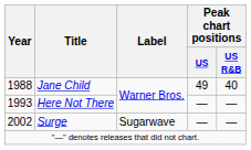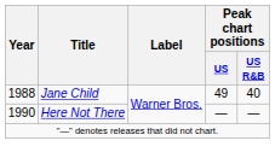Here Not There | Year: 1993 -> 1990
- row: 2002 | Surge | Sugarwave | — | —
